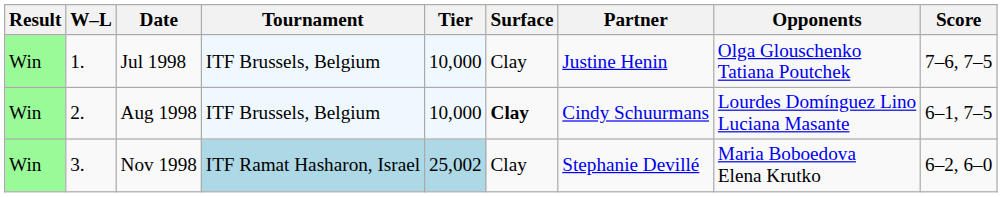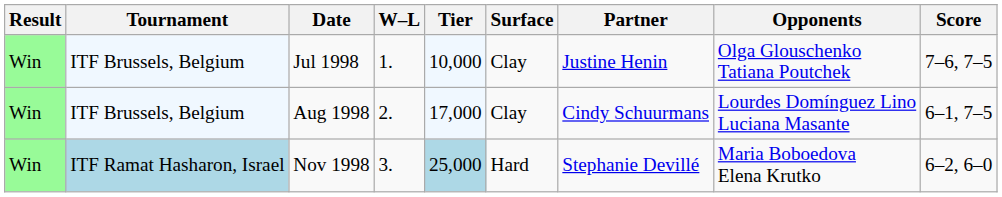columns swapped: W–L <-> Tournament
Aug 1998 | Tier: 10,000 -> 17,000
Aug 1998 | Surface: bold -> normal
Nov 1998 | Tier: 25,002 -> 25,000
Nov 1998 | Surface: Clay -> Hard
